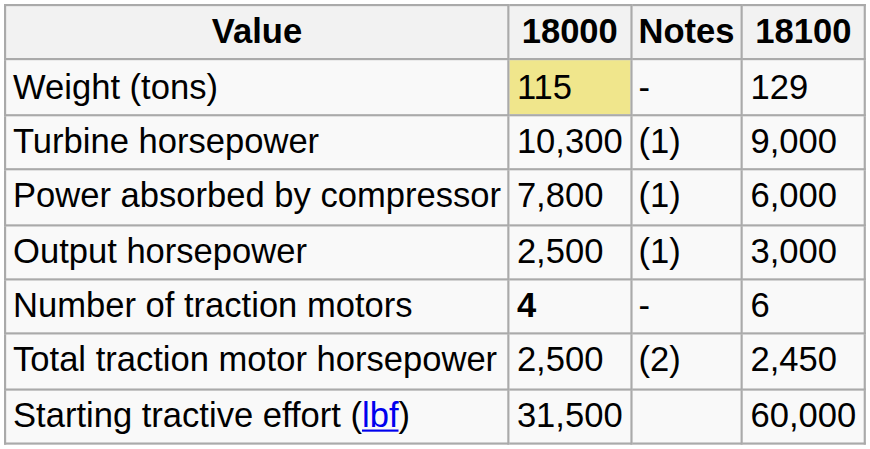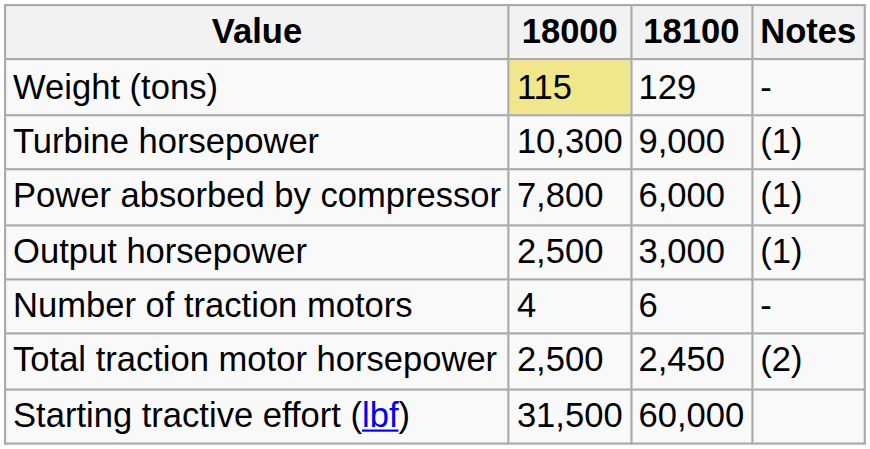columns swapped: 18100 <-> Notes
Number of traction motors | 18000: bold -> normal
